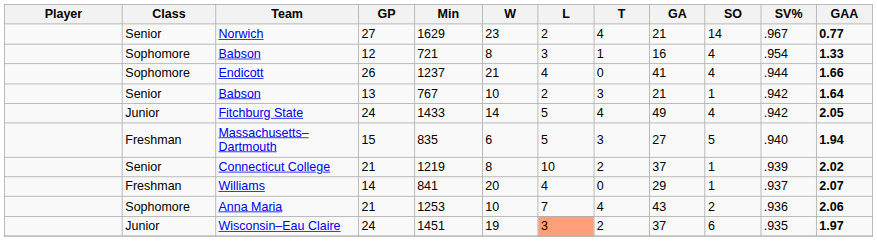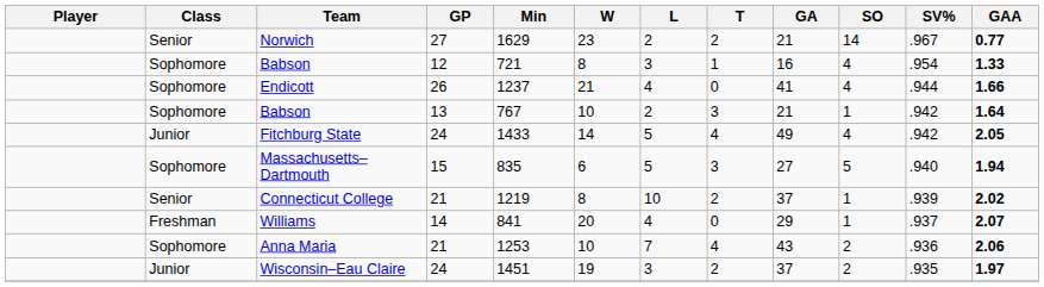Norwich | T: 4 -> 2
Babson / 13 | Class: Senior -> Sophomore
Massachusetts–Dartmouth | Class: Freshman -> Sophomore
Wisconsin–Eau Claire | L: lightsalmon background -> no background
Wisconsin–Eau Claire | SO: 6 -> 2
